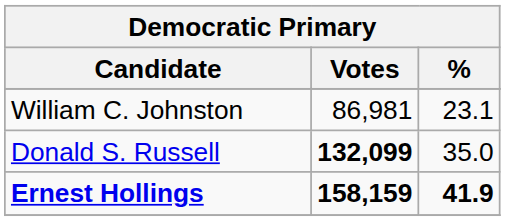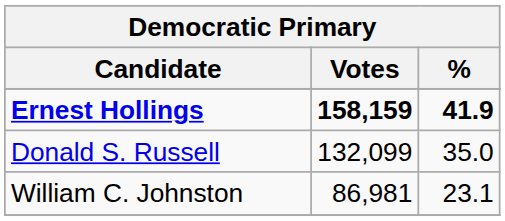rows swapped: Ernest Hollings <-> William C. Johnston
Donald S. Russell | Votes: bold -> normal
